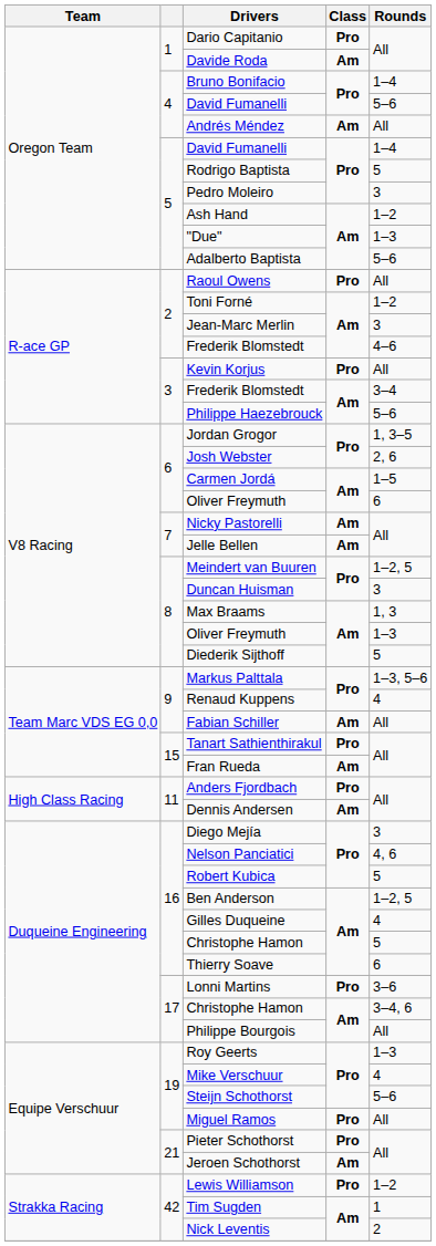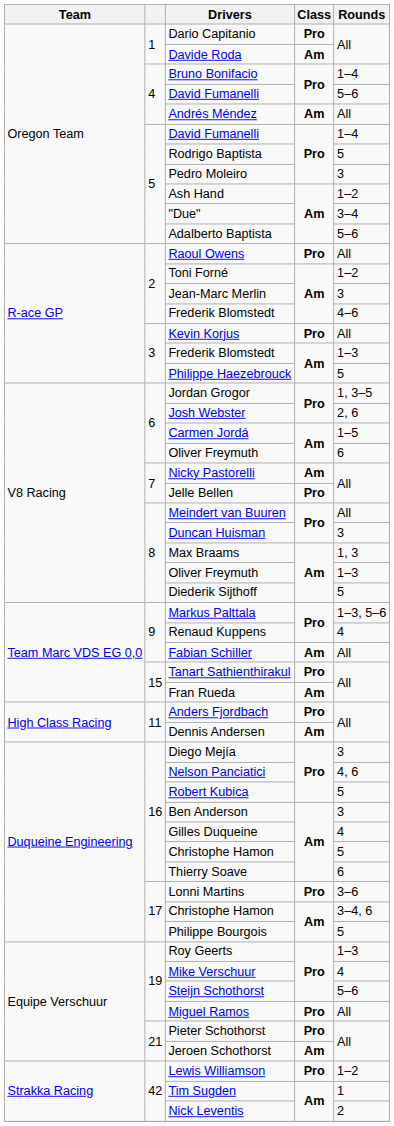"Due" | Rounds: 1–3 -> 3–4
3 / Frederik Blomstedt | Rounds: 3–4 -> 1–3
Philippe Haezebrouck | Rounds: 5–6 -> 5
Jelle Bellen | Class: Am -> Pro
Meindert van Buuren | Rounds: 1–2, 5 -> All
Ben Anderson | Rounds: 1–2, 5 -> 3
Philippe Bourgois | Rounds: All -> 5
